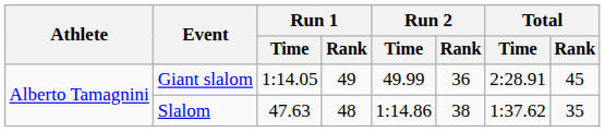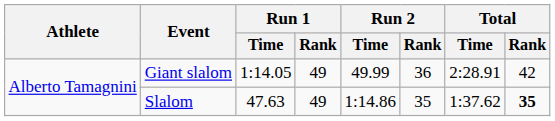Giant slalom | Total / Rank: 45 -> 42
Slalom | Run 1 / Rank: 48 -> 49
Slalom | Run 2 / Rank: 38 -> 35
Slalom | Total / Rank: normal -> bold
